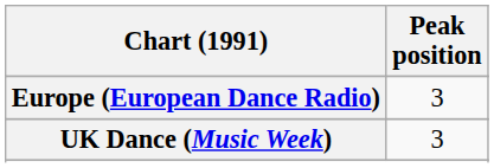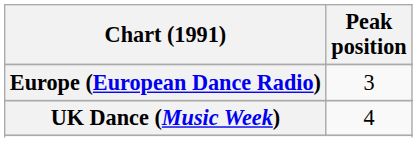UK Dance (Music Week) | Peak position: 3 -> 4
